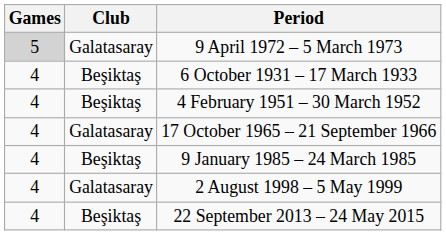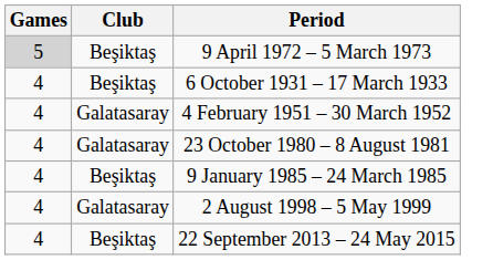9 April 1972 – 5 March 1973 | Club: Galatasaray -> Beşiktaş
4 February 1951 – 30 March 1952 | Club: Beşiktaş -> Galatasaray
- row: 4 | Galatasaray | 17 October 1965 – 21 September 1966
+ row: 4 | Galatasaray | 23 October 1980 – 8 August 1981
